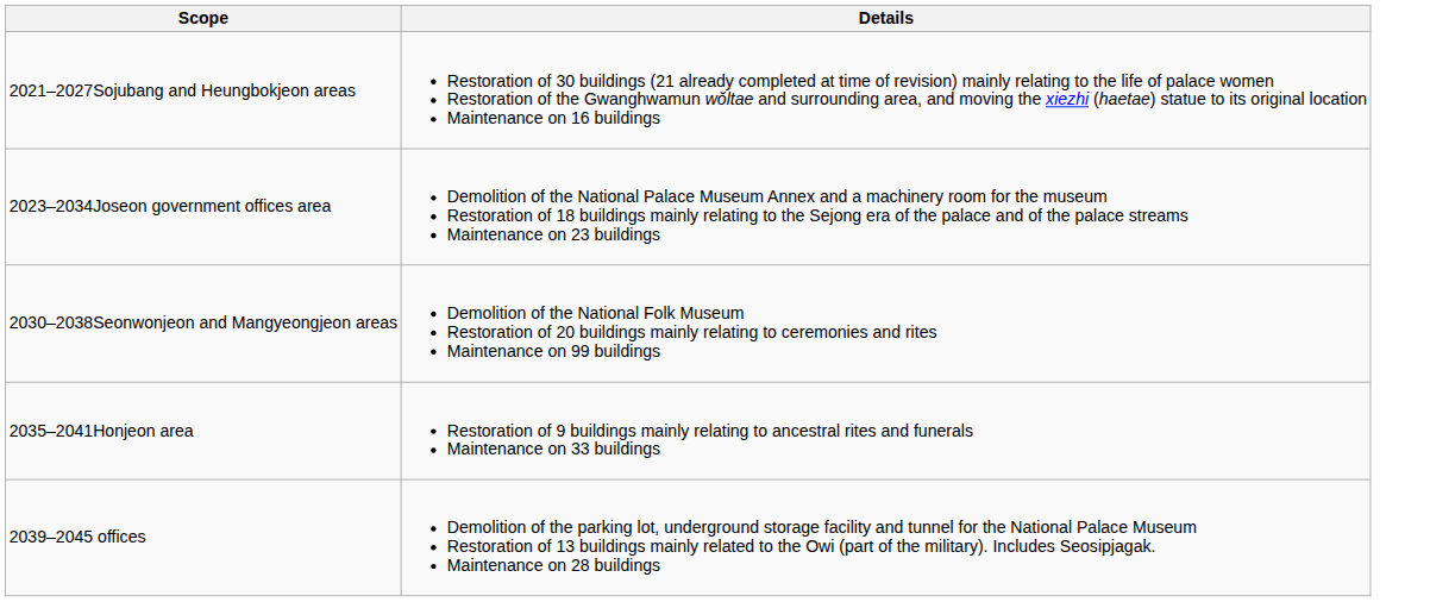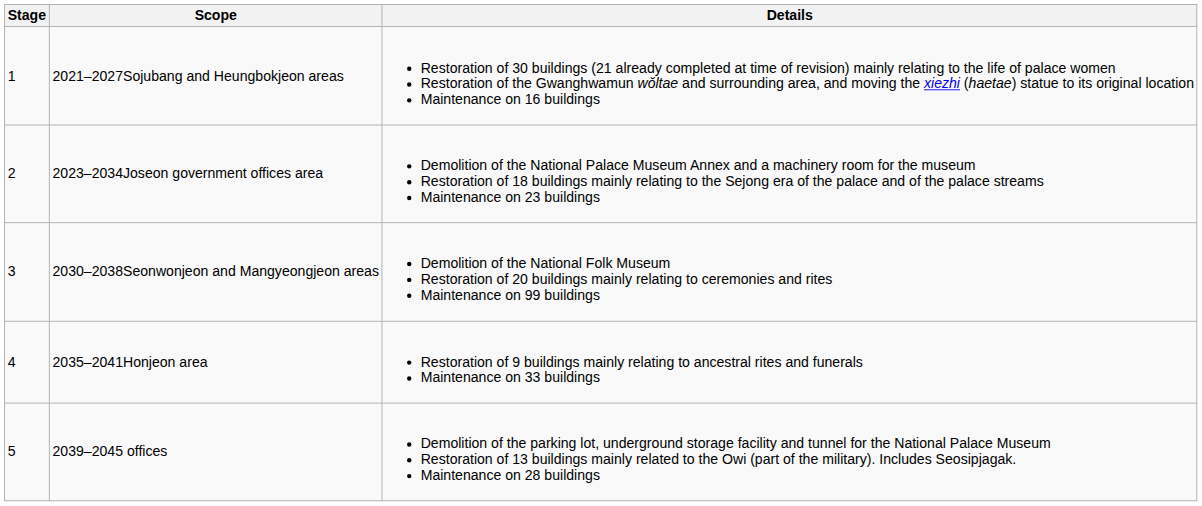+ column: Stage | 1 | 2 | 3 | 4 | 5
